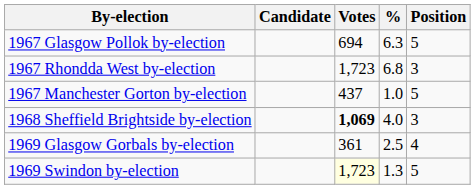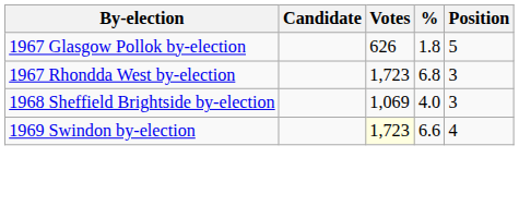1967 Glasgow Pollok by-election | Votes: 694 -> 626
1967 Glasgow Pollok by-election | %: 6.3 -> 1.8
- row: 1967 Manchester Gorton by-election | 437 | 1.0 | 5
1968 Sheffield Brightside by-election | Votes: bold -> normal
- row: 1969 Glasgow Gorbals by-election | 361 | 2.5 | 4
1969 Swindon by-election | %: 1.3 -> 6.6
1969 Swindon by-election | Position: 5 -> 4
